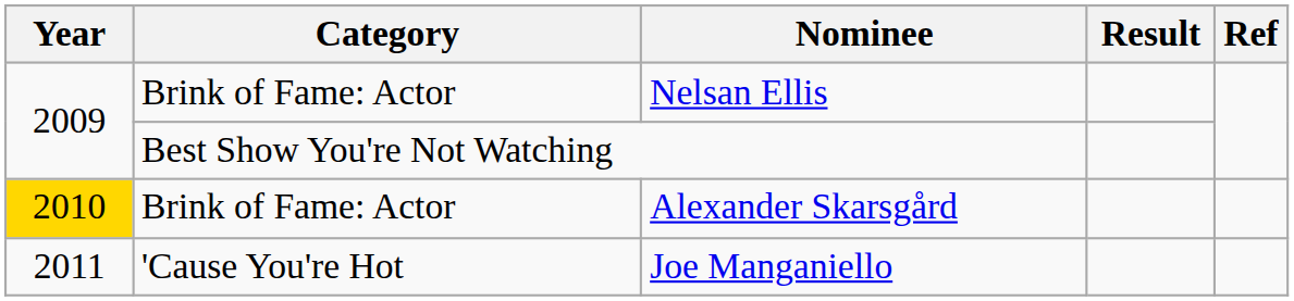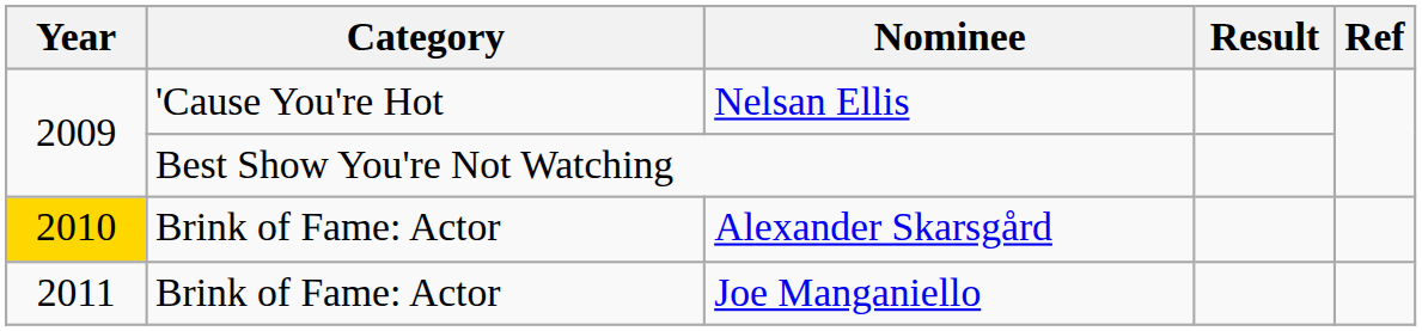Nelsan Ellis | Category: Brink of Fame: Actor -> 'Cause You're Hot
Joe Manganiello | Category: 'Cause You're Hot -> Brink of Fame: Actor
